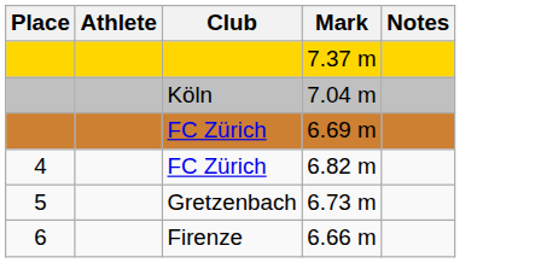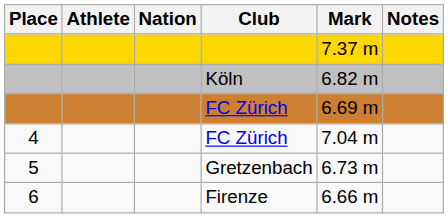+ column: Nation
Köln | Mark: 7.04 m -> 6.82 m
4 / FC Zürich | Mark: 6.82 m -> 7.04 m
